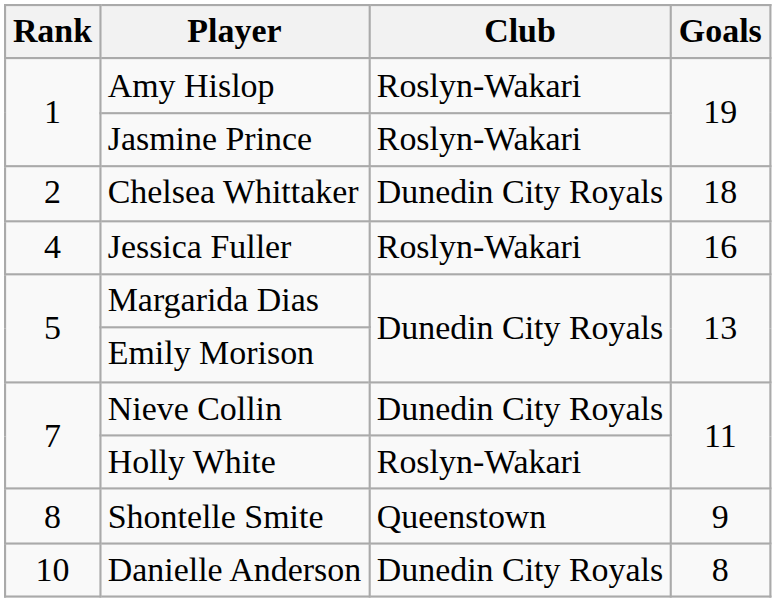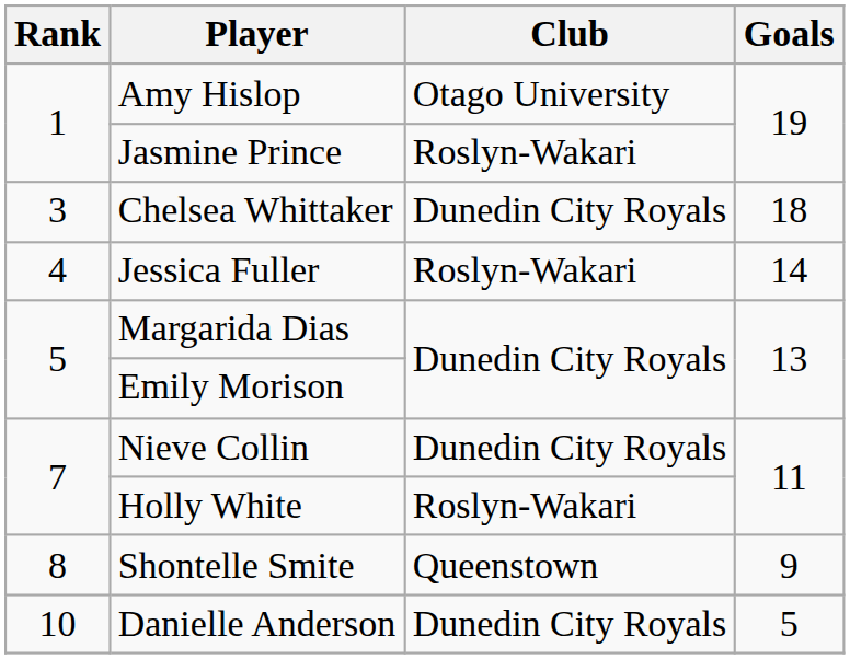Amy Hislop | Club: Roslyn-Wakari -> Otago University
Chelsea Whittaker | Rank: 2 -> 3
Jessica Fuller | Goals: 16 -> 14
Danielle Anderson | Goals: 8 -> 5
